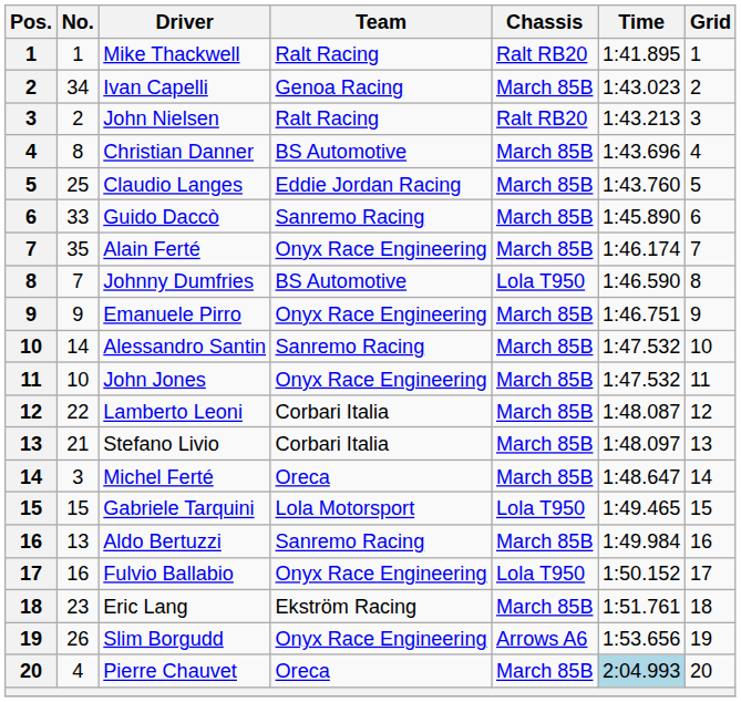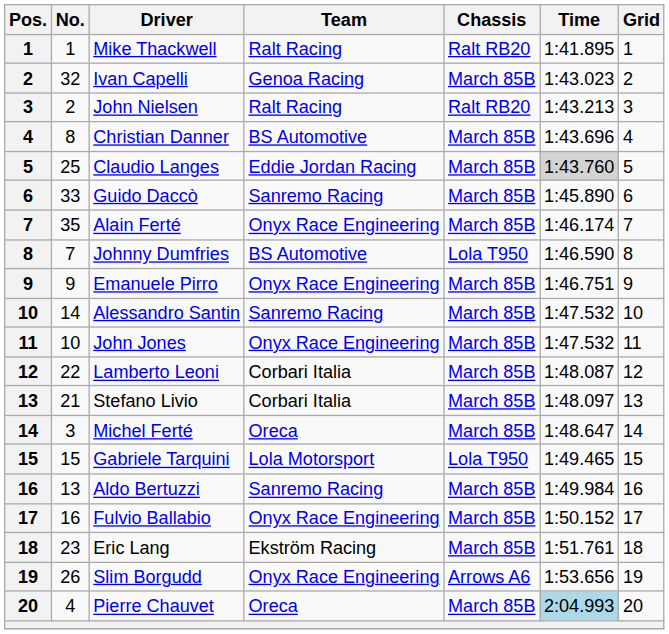Ivan Capelli | No.: 34 -> 32
Claudio Langes | Time: no background -> lightgrey background
Fulvio Ballabio | Chassis: Lola T950 -> March 85B
